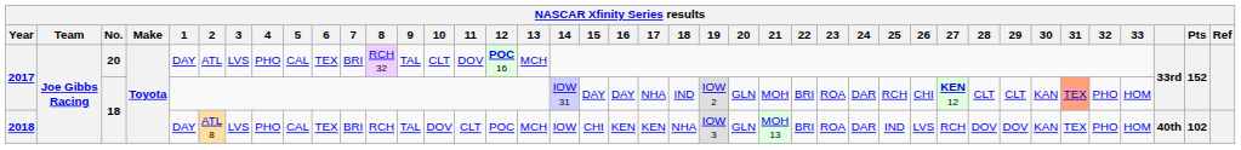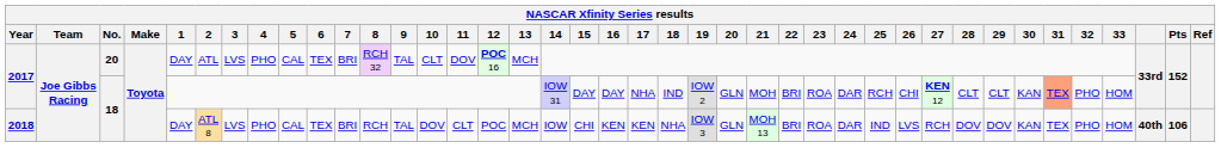2018 | Pts: 102 -> 106
